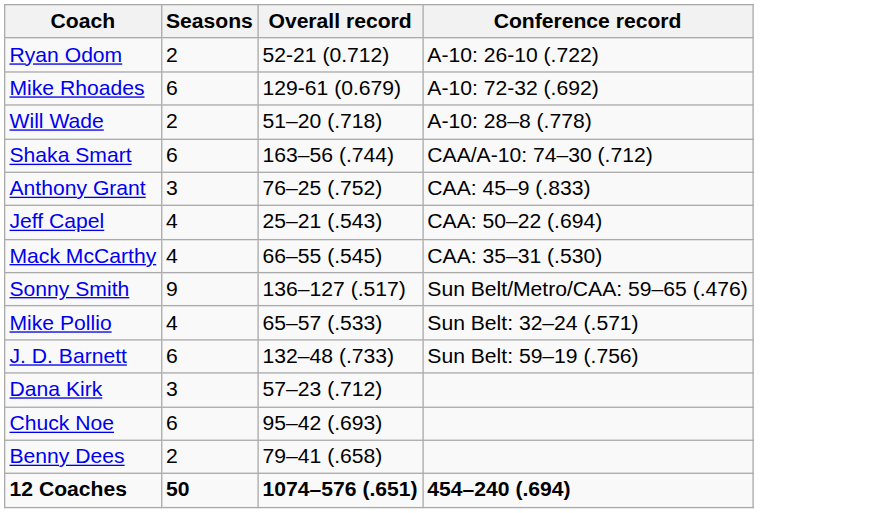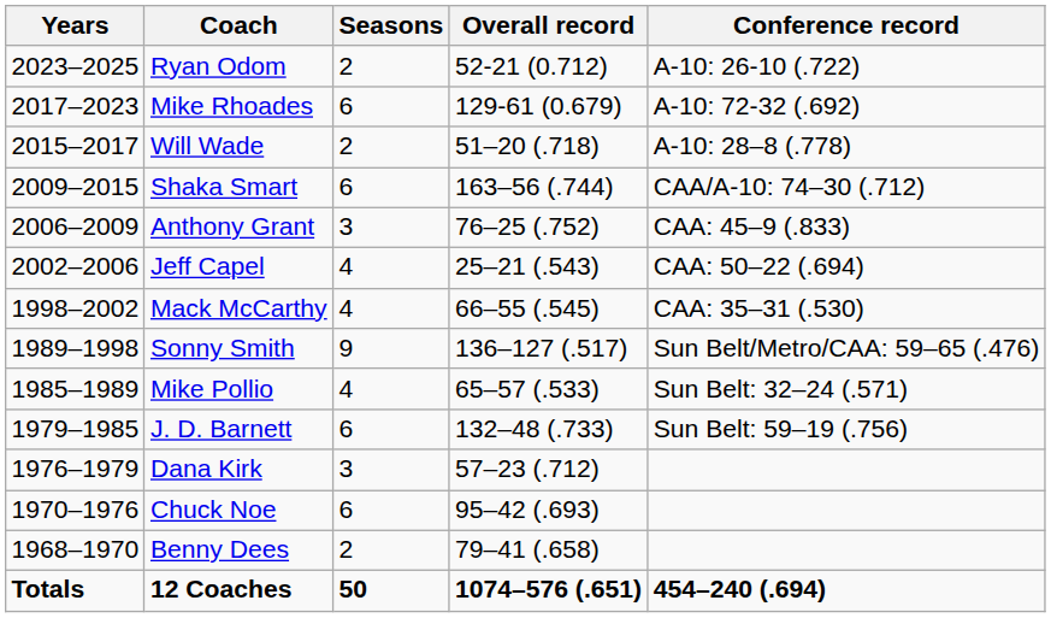+ column: Years | 2023–2025 | 2017–2023 | 2015–2017 | 2009–2015 | 2006–2009 | 2002–2006 | 1998–2002 | 1989–1998 | 1985–1989 | 1979–1985 | 1976–1979 | 1970–1976 | 1968–1970 | Totals
